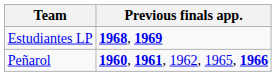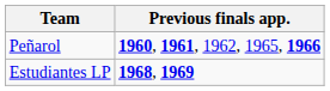rows swapped: Estudiantes LP <-> Peñarol
